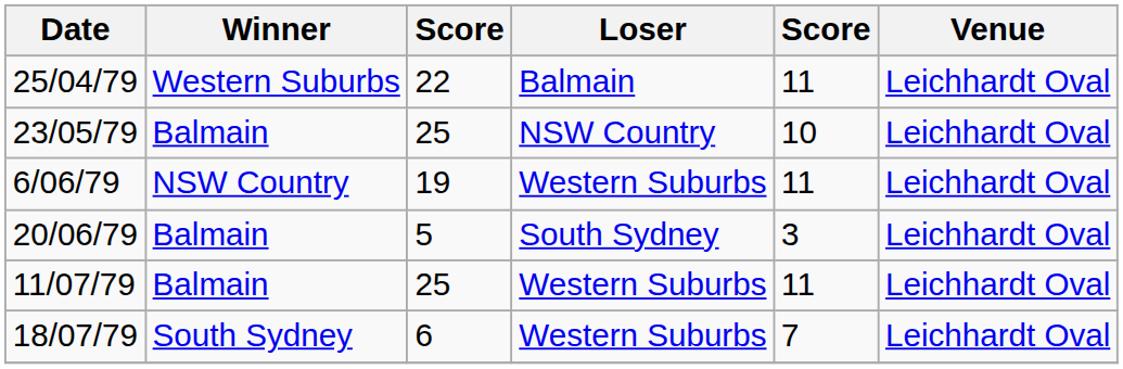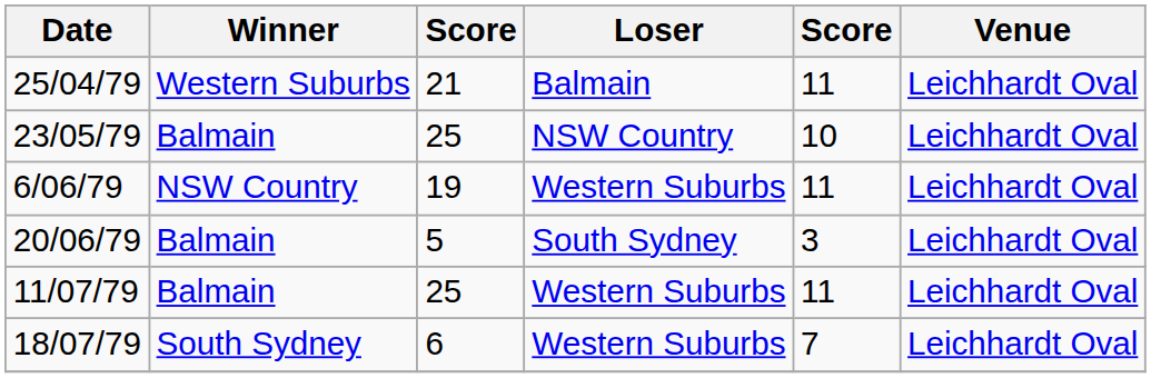25/04/79 | column 3: 22 -> 21
